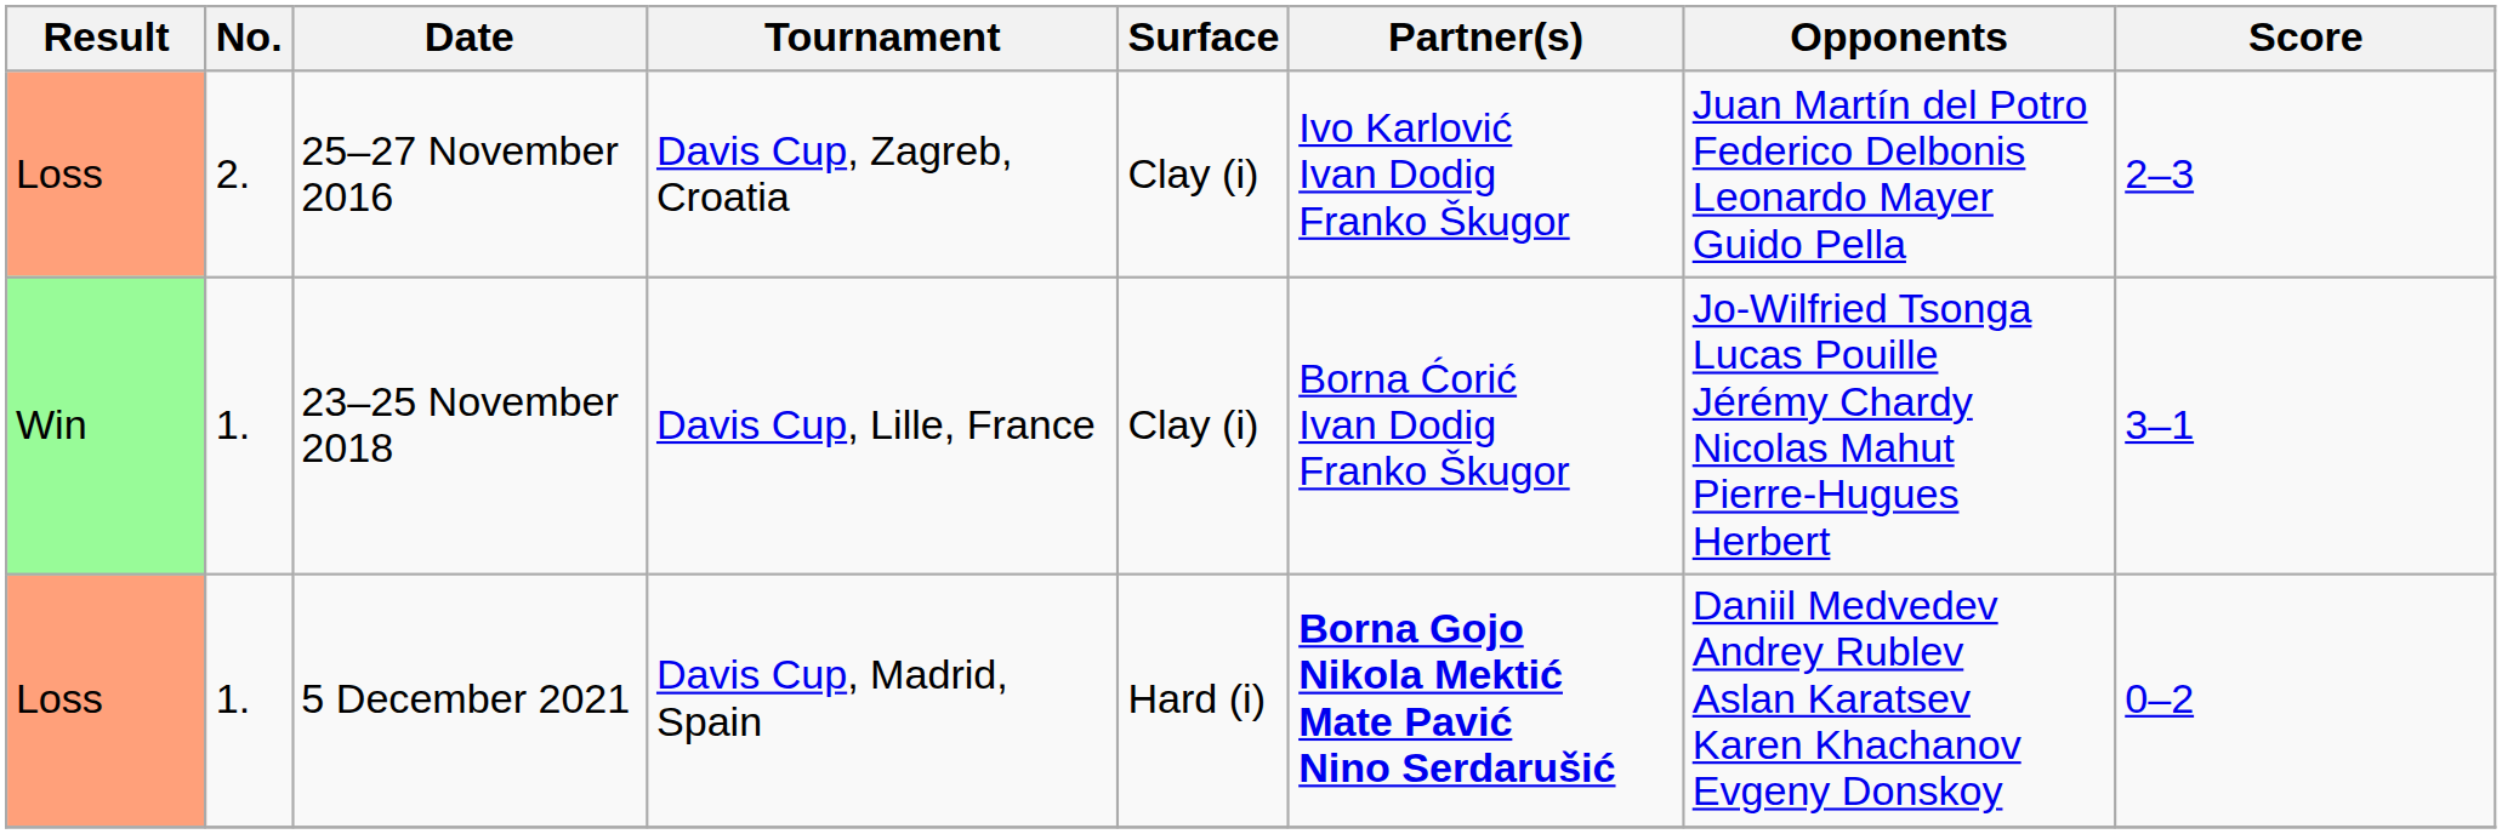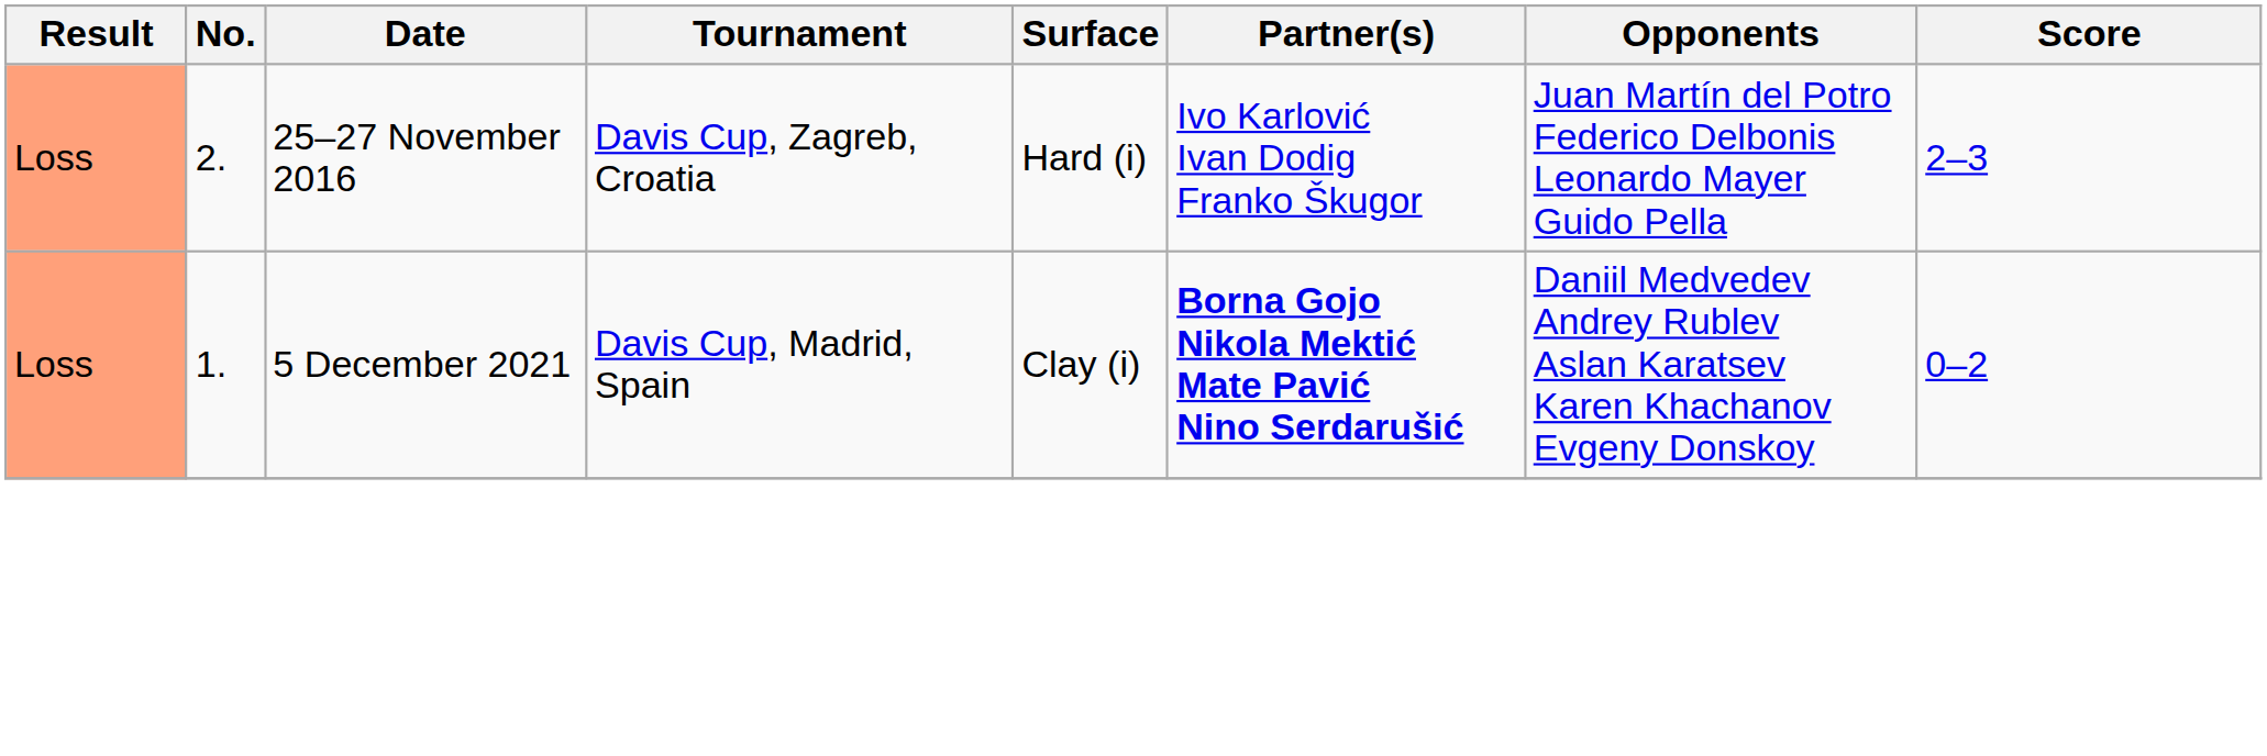25–27 November 2016 | Surface: Clay (i) -> Hard (i)
- row: Win | 1. | 23–25 November 2018 | Davis Cup, Lille, France | Clay (i) | Borna Ćorić Ivan Dodig Franko Škugor | Jo-Wilfried Tsonga Lucas Pouille Jérémy Chardy Nicolas Mahut Pierre-Hugues Herbert | 3–1
5 December 2021 | Surface: Hard (i) -> Clay (i)
